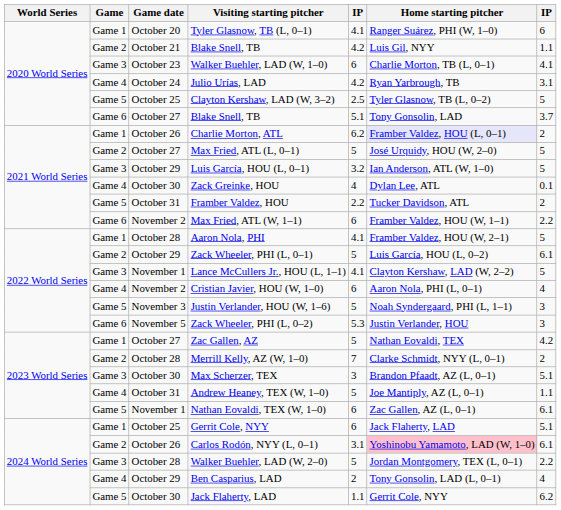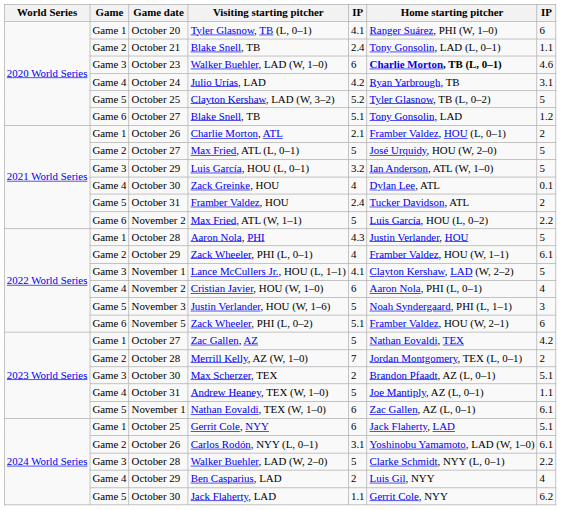October 21 / Blake Snell, TB | column 5: 4.2 -> 2.4
October 21 / Blake Snell, TB | Home starting pitcher: Luis Gil, NYY -> Tony Gonsolin, LAD (L, 0–1)
Walker Buehler, LAD (W, 1–0) | Home starting pitcher: normal -> bold
Walker Buehler, LAD (W, 1–0) | column 7: 4.1 -> 4.6
Clayton Kershaw, LAD (W, 3–2) | column 5: 2.5 -> 5.2
October 27 / Blake Snell, TB | column 7: 3.7 -> 1.2
Charlie Morton, ATL | column 5: 6.2 -> 2.1
Charlie Morton, ATL | Home starting pitcher: lavender background -> no background
Framber Valdez, HOU | column 5: 2.2 -> 2.4
Max Fried, ATL (W, 1–1) | column 5: 6 -> 5
Max Fried, ATL (W, 1–1) | Home starting pitcher: Framber Valdez, HOU (W, 1–1) -> Luis García, HOU (L, 0–2)
Aaron Nola, PHI | column 5: 4.1 -> 4.3
Aaron Nola, PHI | Home starting pitcher: Framber Valdez, HOU (W, 2–1) -> Justin Verlander, HOU
Zack Wheeler, PHI (L, 0–1) | column 5: 5 -> 4
Zack Wheeler, PHI (L, 0–1) | Home starting pitcher: Luis García, HOU (L, 0–2) -> Framber Valdez, HOU (W, 1–1)
Zack Wheeler, PHI (L, 0–2) | column 5: 5.3 -> 5.1
Zack Wheeler, PHI (L, 0–2) | Home starting pitcher: Justin Verlander, HOU -> Framber Valdez, HOU (W, 2–1)
Zack Wheeler, PHI (L, 0–2) | column 7: 3 -> 6
Merrill Kelly, AZ (W, 1–0) | Home starting pitcher: Clarke Schmidt, NYY (L, 0–1) -> Jordan Montgomery, TEX (L, 0–1)
Max Scherzer, TEX | column 5: 3 -> 2
Carlos Rodón, NYY (L, 0–1) | Home starting pitcher: pink background -> no background
Walker Buehler, LAD (W, 2–0) | Home starting pitcher: Jordan Montgomery, TEX (L, 0–1) -> Clarke Schmidt, NYY (L, 0–1)
Ben Casparius, LAD | Home starting pitcher: Tony Gonsolin, LAD (L, 0–1) -> Luis Gil, NYY
